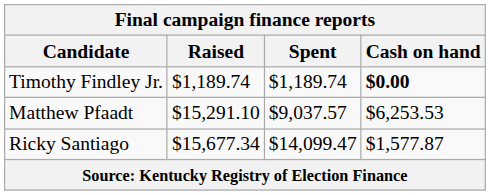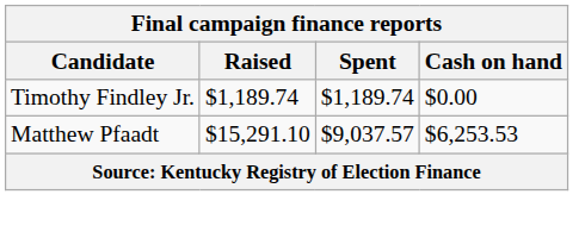Timothy Findley Jr. | Cash on hand: bold -> normal
- row: Ricky Santiago | $15,677.34 | $14,099.47 | $1,577.87
